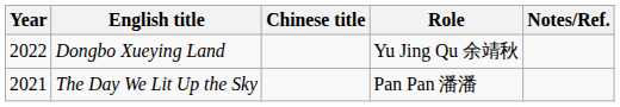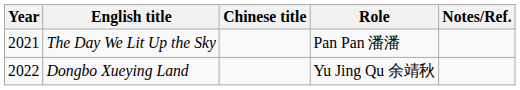rows swapped: The Day We Lit Up the Sky <-> Dongbo Xueying Land
